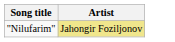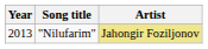+ column: Year | 2013
